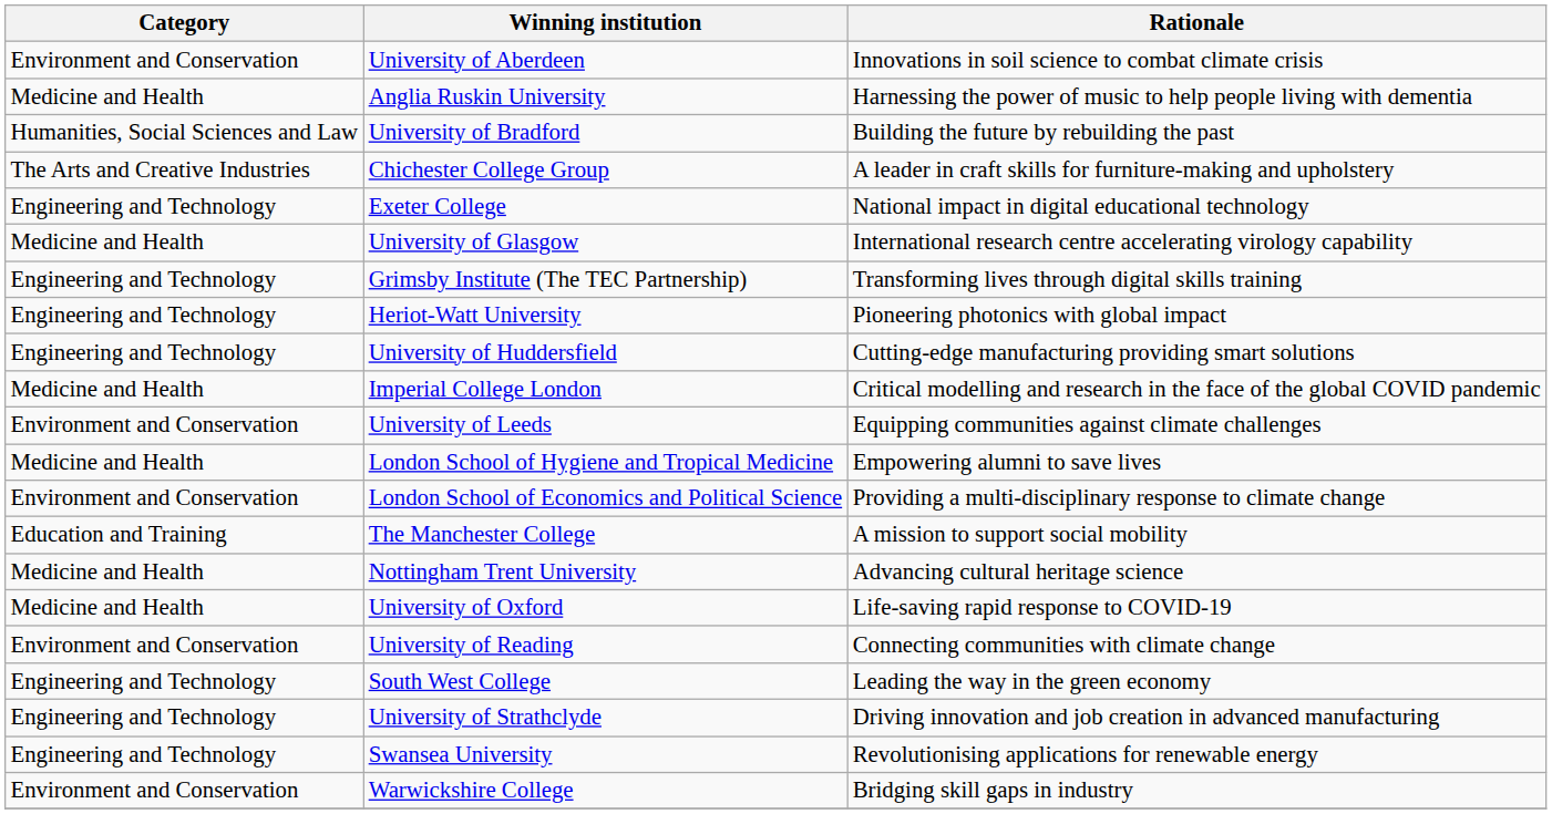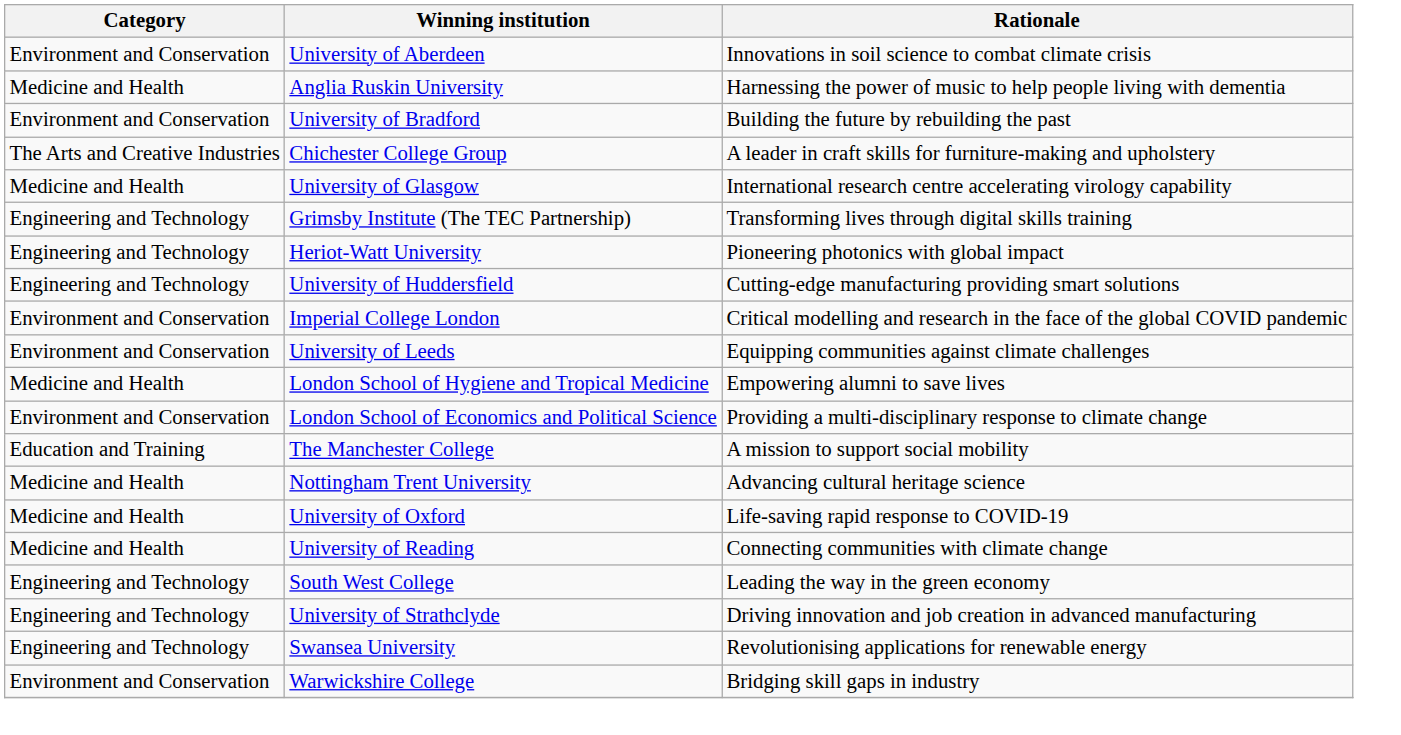University of Bradford | Category: Humanities, Social Sciences and Law -> Environment and Conservation
- row: Engineering and Technology | Exeter College | National impact in digital educational technology
Imperial College London | Category: Medicine and Health -> Environment and Conservation
University of Reading | Category: Environment and Conservation -> Medicine and Health
